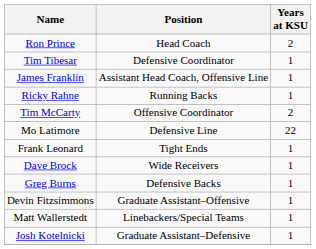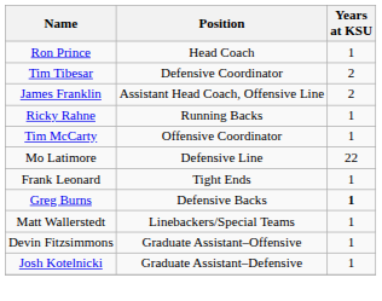Ron Prince | Years at KSU: 2 -> 1
Tim Tibesar | Years at KSU: 1 -> 2
James Franklin | Years at KSU: 1 -> 2
Tim McCarty | Years at KSU: 2 -> 1
- row: Dave Brock | Wide Receivers | 1
Greg Burns | Years at KSU: normal -> bold
rows swapped: Matt Wallerstedt <-> Devin Fitzsimmons
